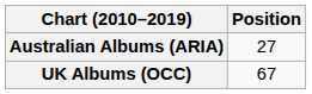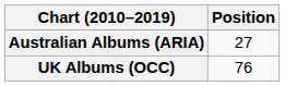UK Albums (OCC) | Position: 67 -> 76
